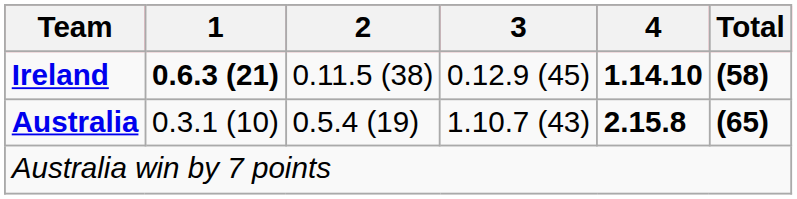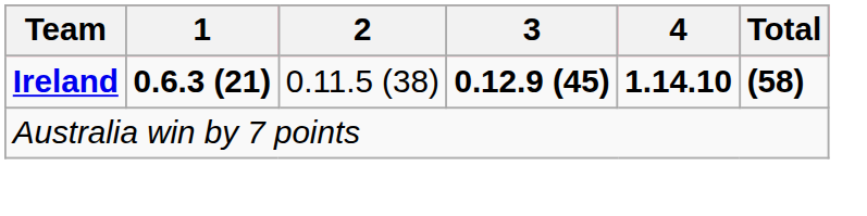Ireland | 3: normal -> bold
- row: Australia | 0.3.1 (10) | 0.5.4 (19) | 1.10.7 (43) | 2.15.8 | (65)
